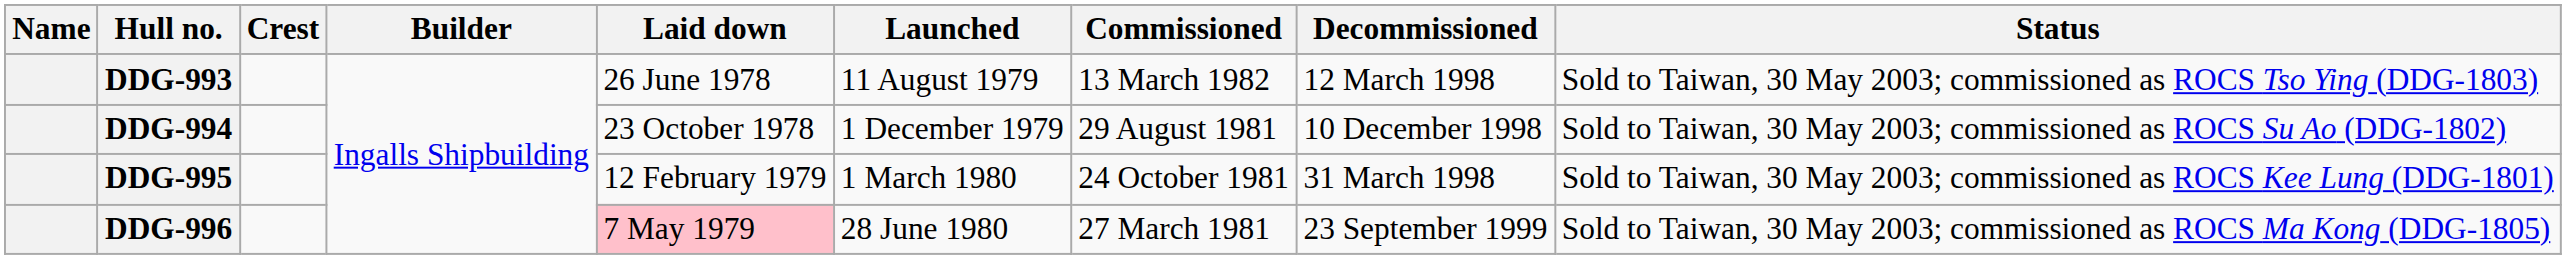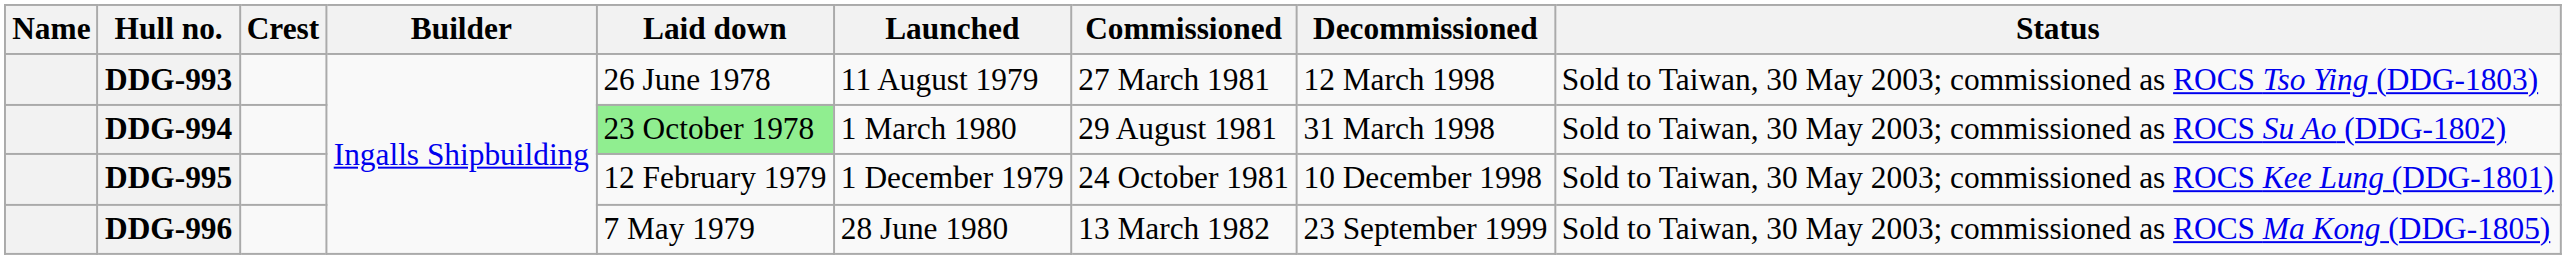DDG-993 | Commissioned: 13 March 1982 -> 27 March 1981
DDG-994 | Laid down: no background -> lightgreen background
DDG-994 | Launched: 1 December 1979 -> 1 March 1980
DDG-994 | Decommissioned: 10 December 1998 -> 31 March 1998
DDG-995 | Launched: 1 March 1980 -> 1 December 1979
DDG-995 | Decommissioned: 31 March 1998 -> 10 December 1998
DDG-996 | Laid down: pink background -> no background
DDG-996 | Commissioned: 27 March 1981 -> 13 March 1982
